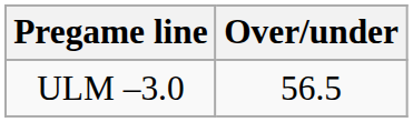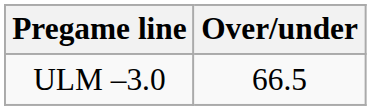ULM –3.0 | Over/under: 56.5 -> 66.5
